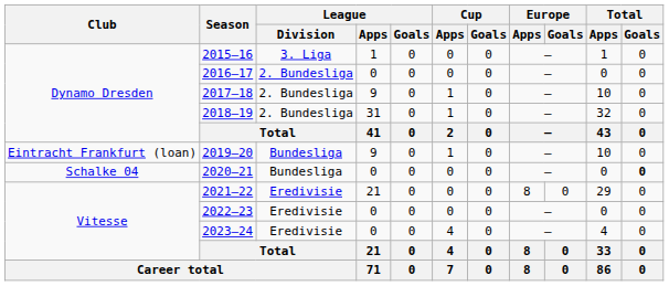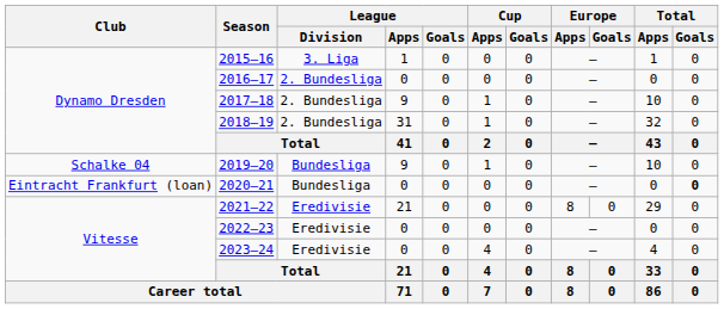2019–20 | Club: Eintracht Frankfurt (loan) -> Schalke 04
2020–21 | Club: Schalke 04 -> Eintracht Frankfurt (loan)
